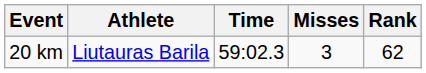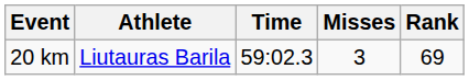20 km | Rank: 62 -> 69
